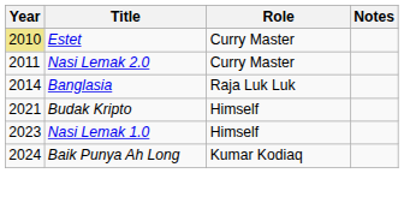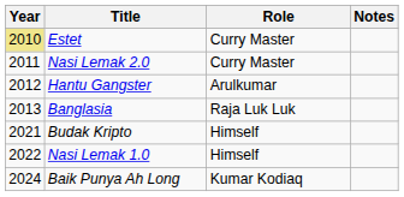+ row: 2012 | Hantu Gangster | Arulkumar
Banglasia | Year: 2014 -> 2013
Nasi Lemak 1.0 | Year: 2023 -> 2022
